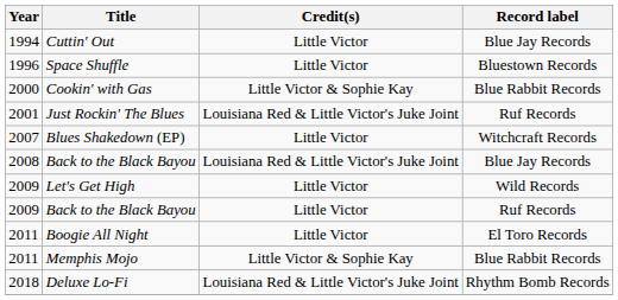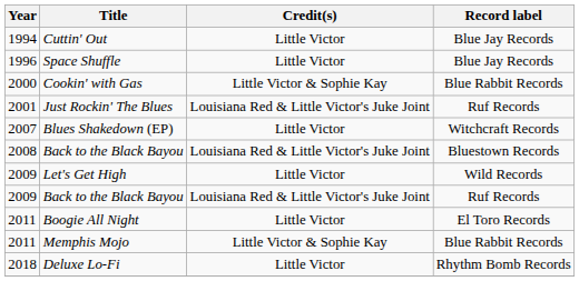Space Shuffle | Record label: Bluestown Records -> Blue Jay Records
2008 / Back to the Black Bayou | Record label: Blue Jay Records -> Bluestown Records
2009 / Back to the Black Bayou | Credit(s): Little Victor -> Louisiana Red & Little Victor's Juke Joint
Deluxe Lo-Fi | Credit(s): Louisiana Red & Little Victor's Juke Joint -> Little Victor
